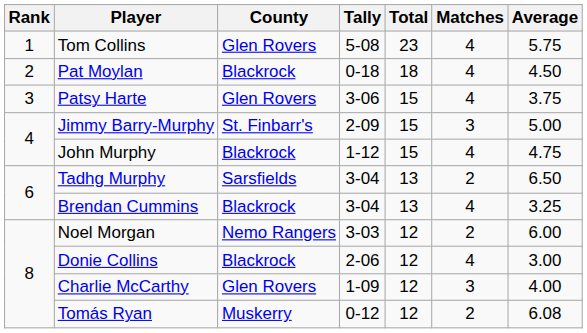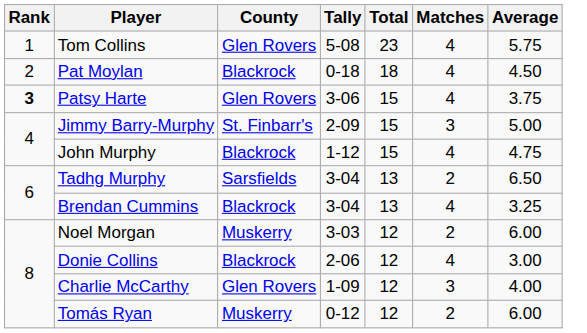Patsy Harte | Rank: normal -> bold
Noel Morgan | County: Nemo Rangers -> Muskerry
Tomás Ryan | Average: 6.08 -> 6.00
